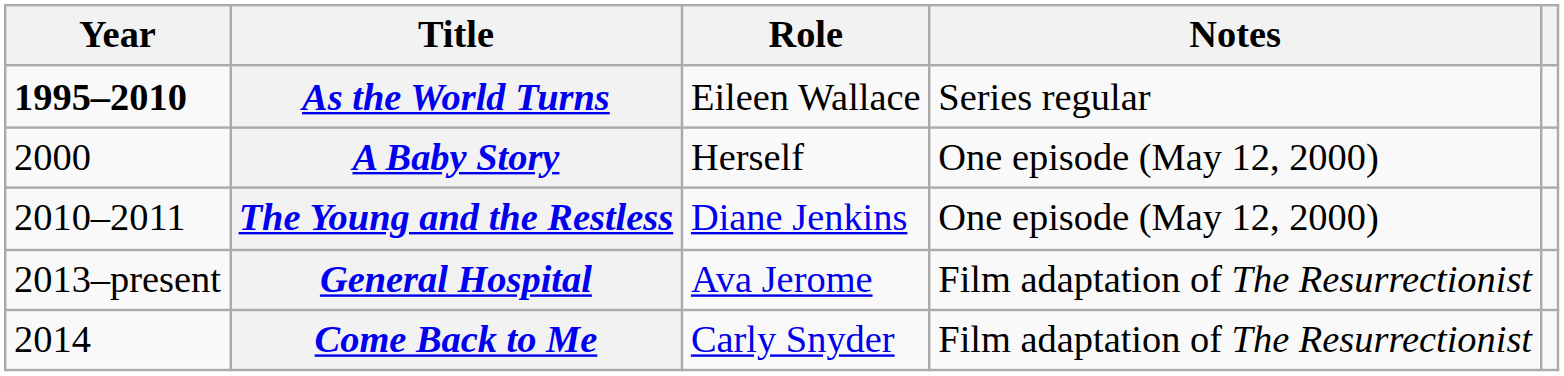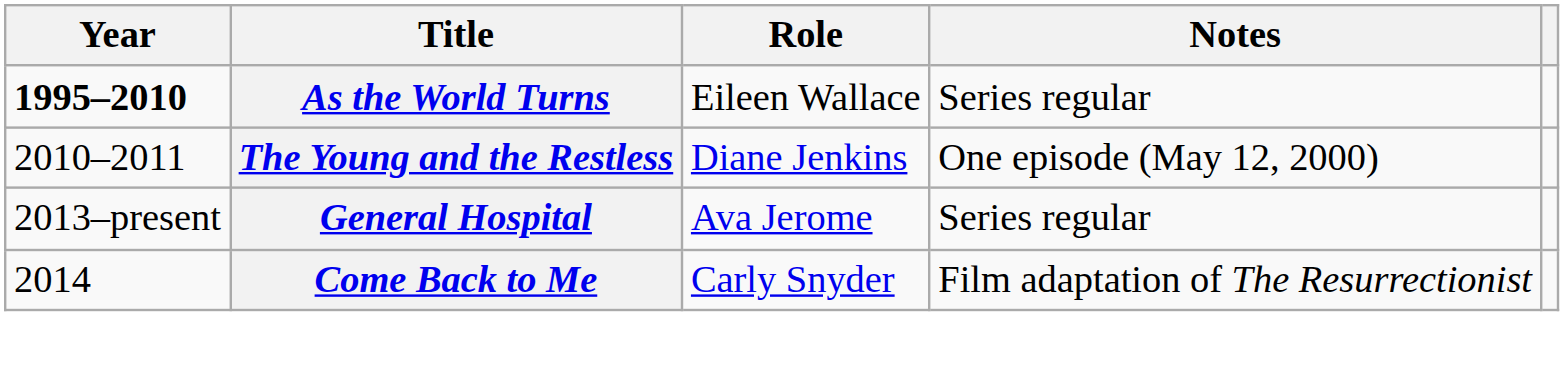- row: 2000 | A Baby Story | Herself | One episode (May 12, 2000)
General Hospital | Notes: Film adaptation of The Resurrectionist -> Series regular
